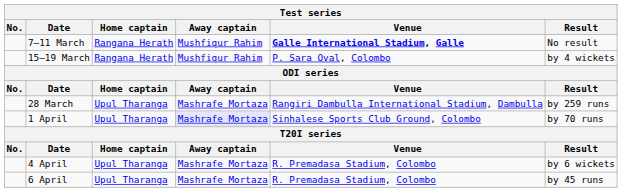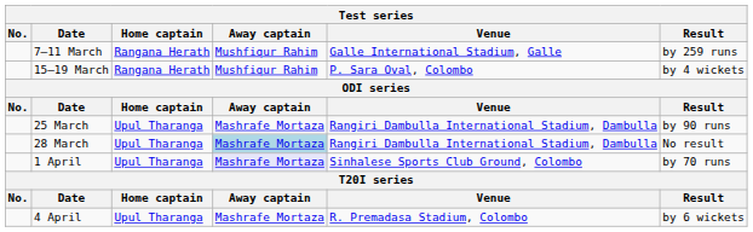7–11 March | Venue: bold -> normal
7–11 March | Result: No result -> by 259 runs
+ row: 25 March | Upul Tharanga | Mashrafe Mortaza | Rangiri Dambulla International Stadium, Dambulla | by 90 runs
28 March | Away captain: no background -> lightblue background
28 March | Result: by 259 runs -> No result
- row: 6 April | Upul Tharanga | Mashrafe Mortaza | R. Premadasa Stadium, Colombo | by 45 runs
